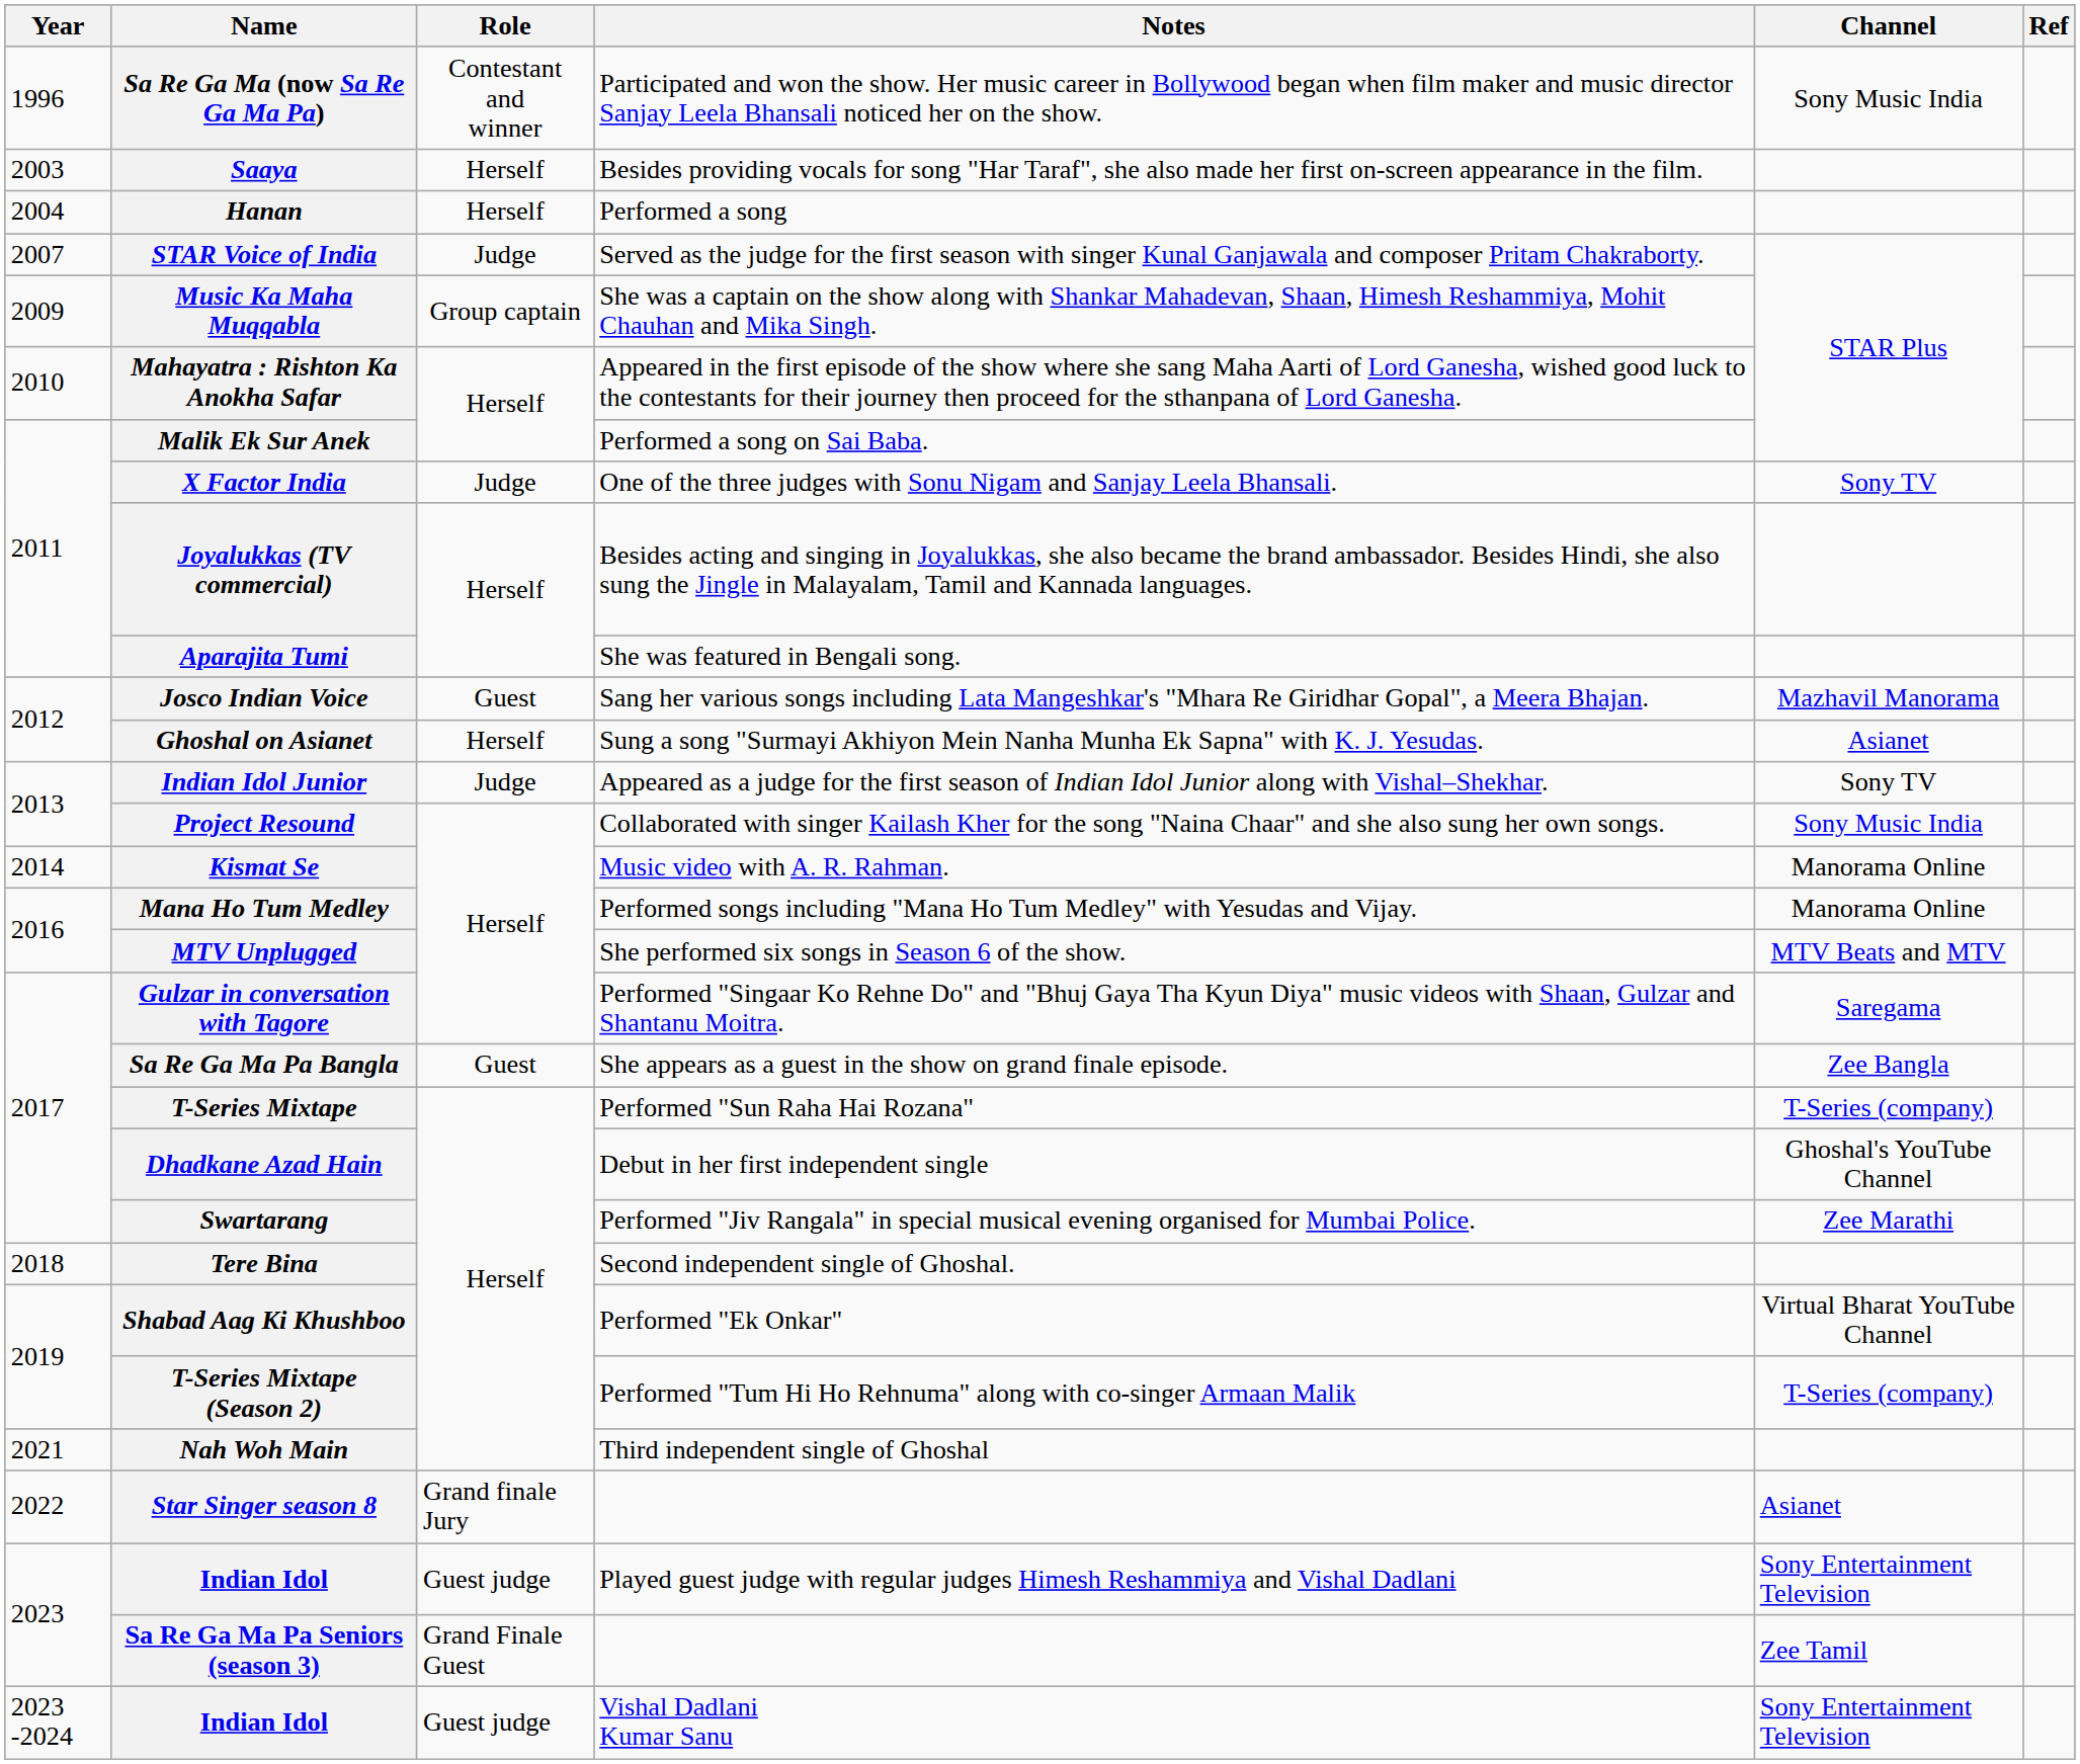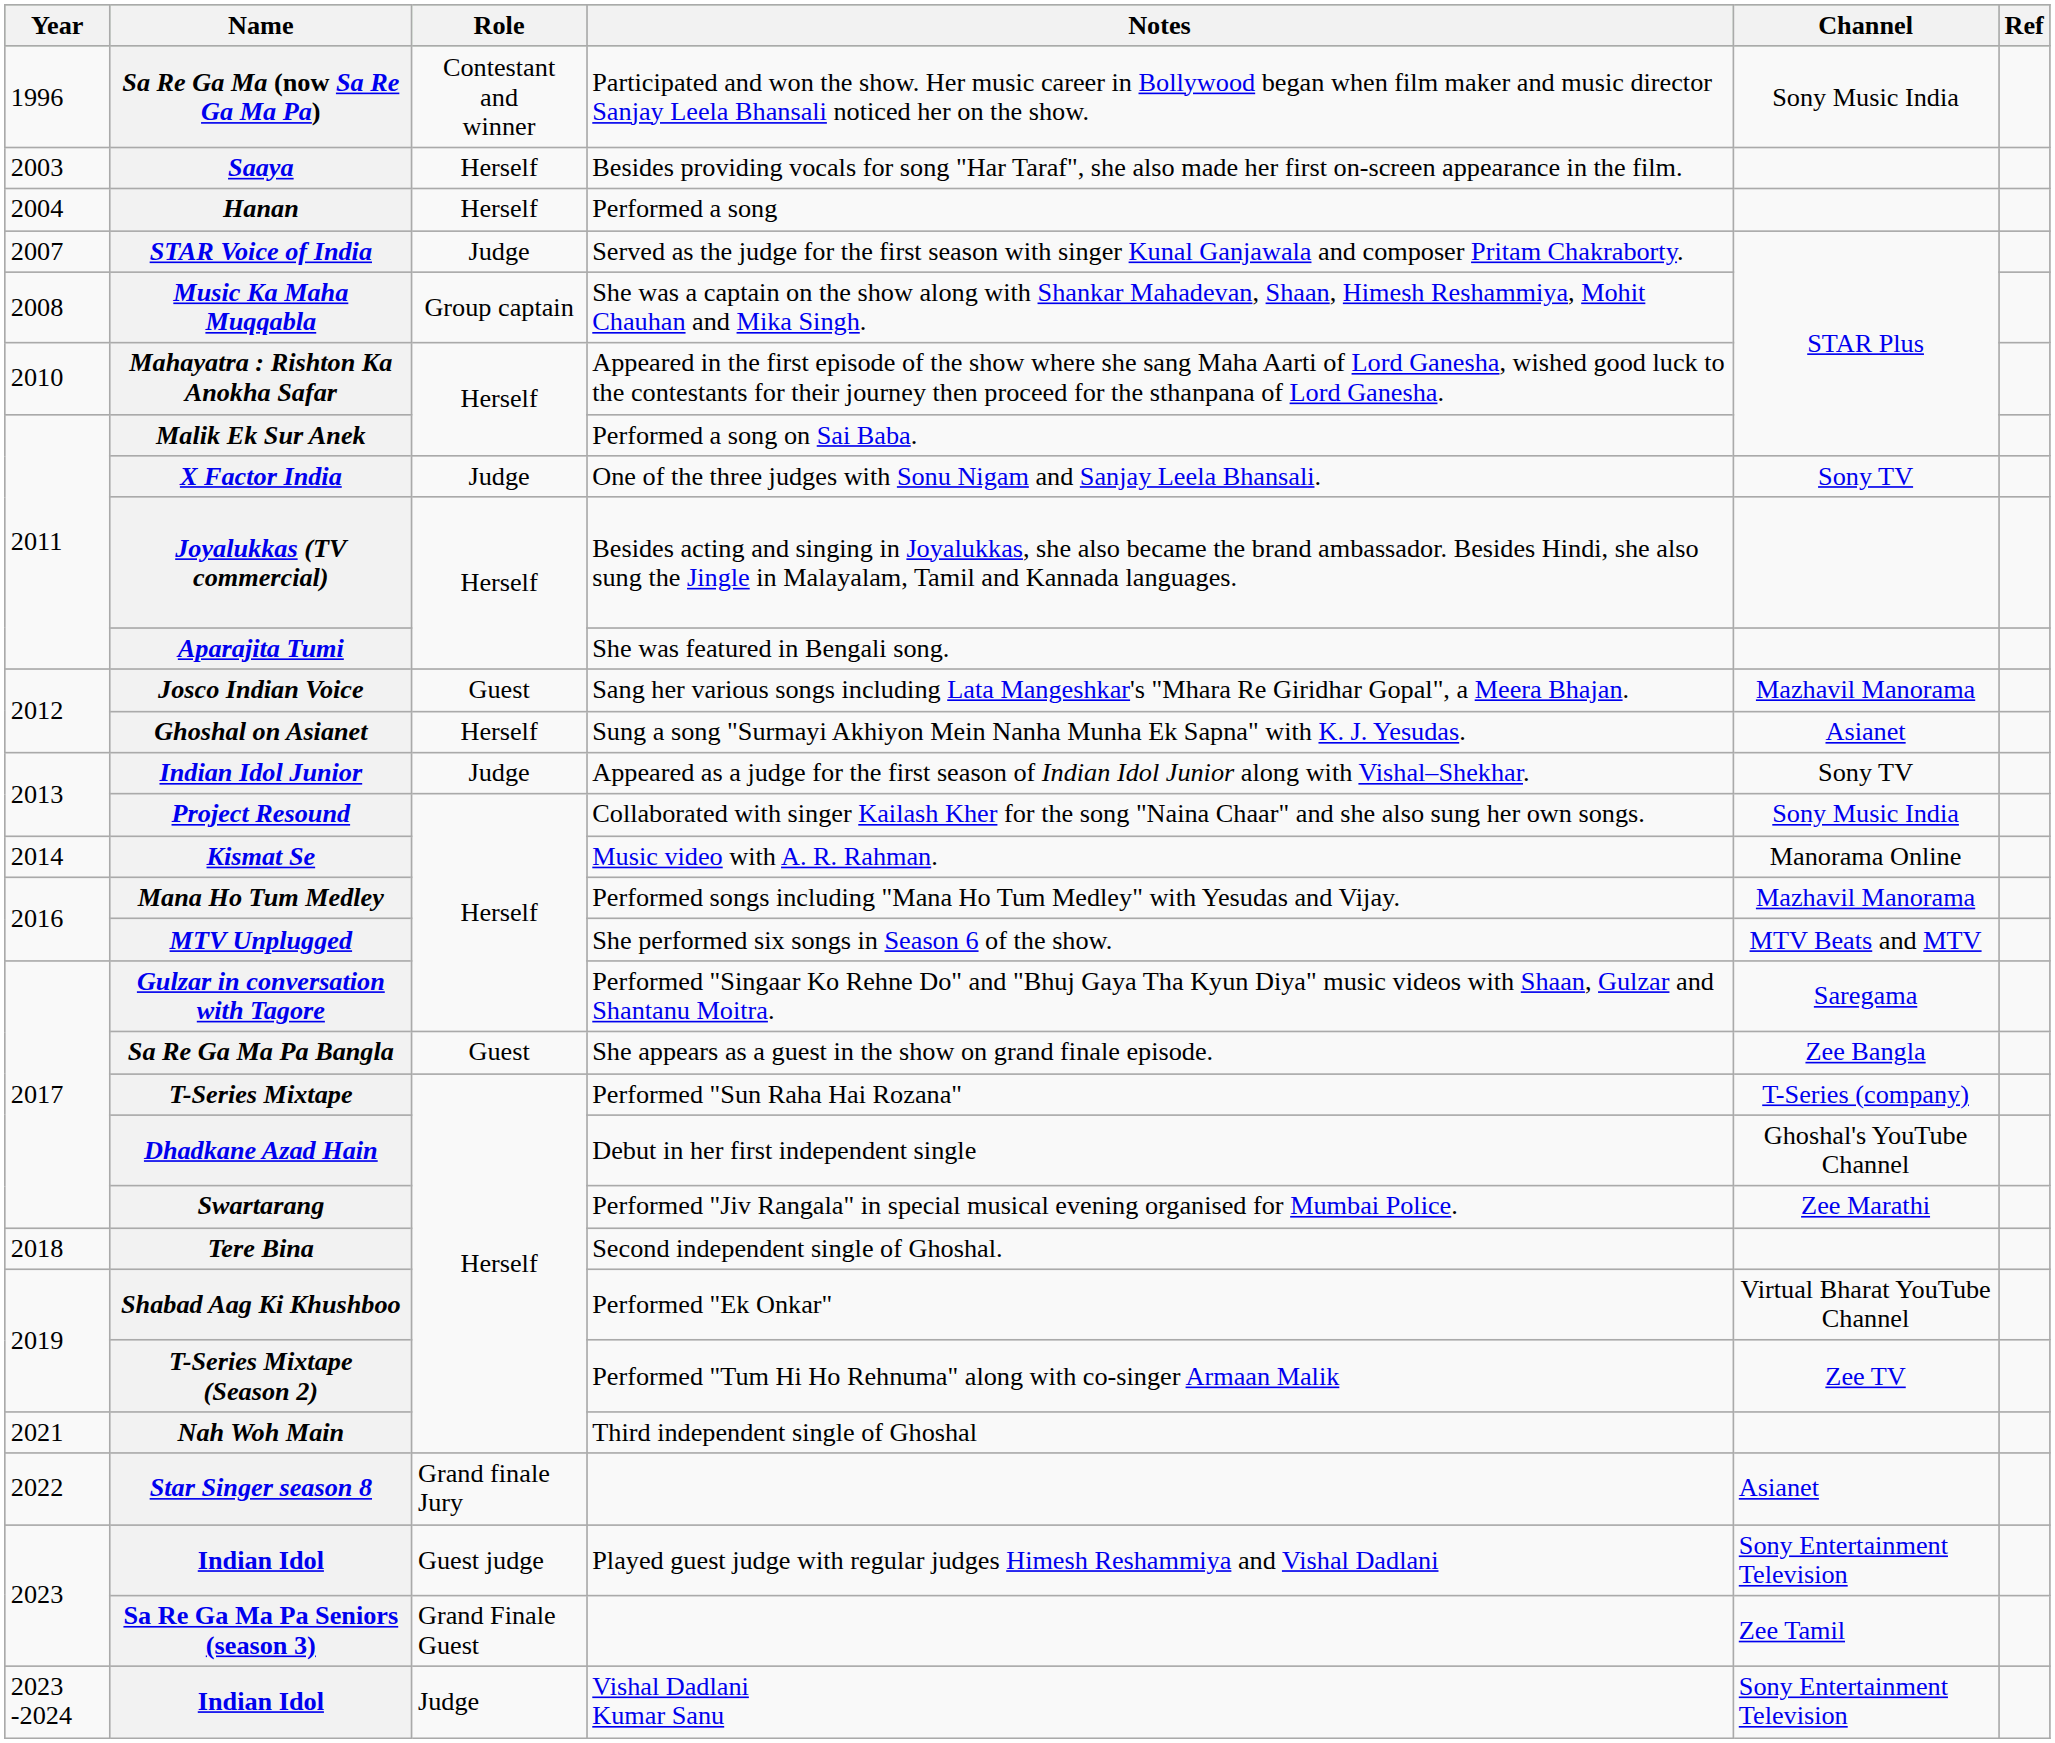Music Ka Maha Muqqabla | Year: 2009 -> 2008
Mana Ho Tum Medley | Channel: Manorama Online -> Mazhavil Manorama
T-Series Mixtape (Season 2) | Channel: T-Series (company) -> Zee TV
Indian Idol / Vishal Dadlani Kumar Sanu | Role: Guest judge -> Judge
